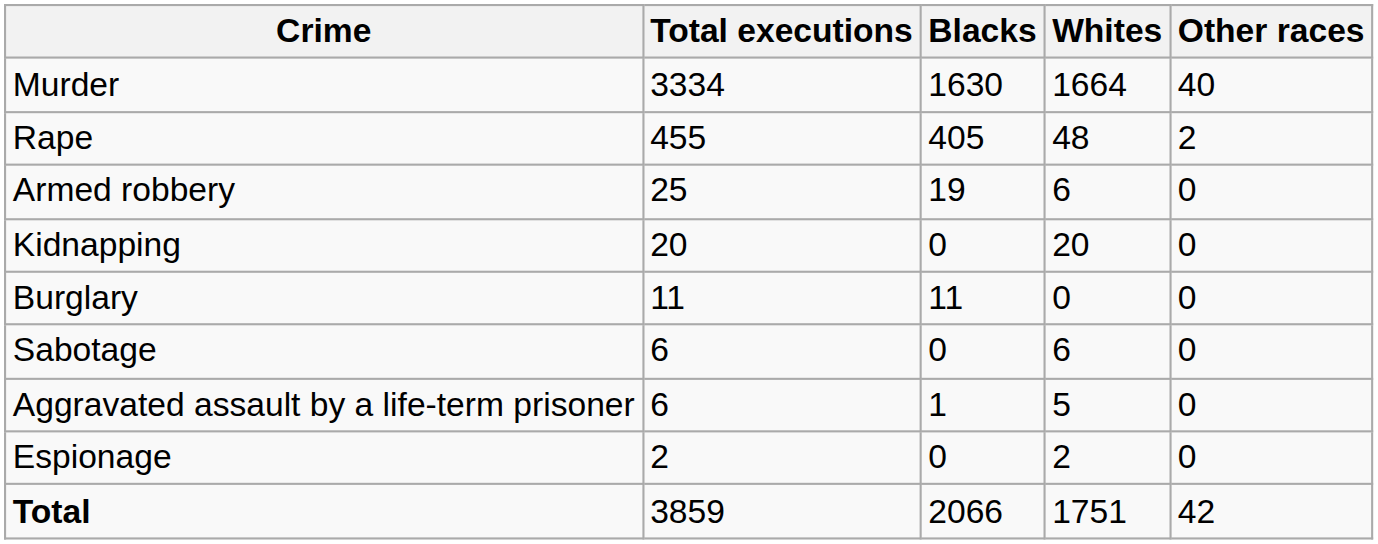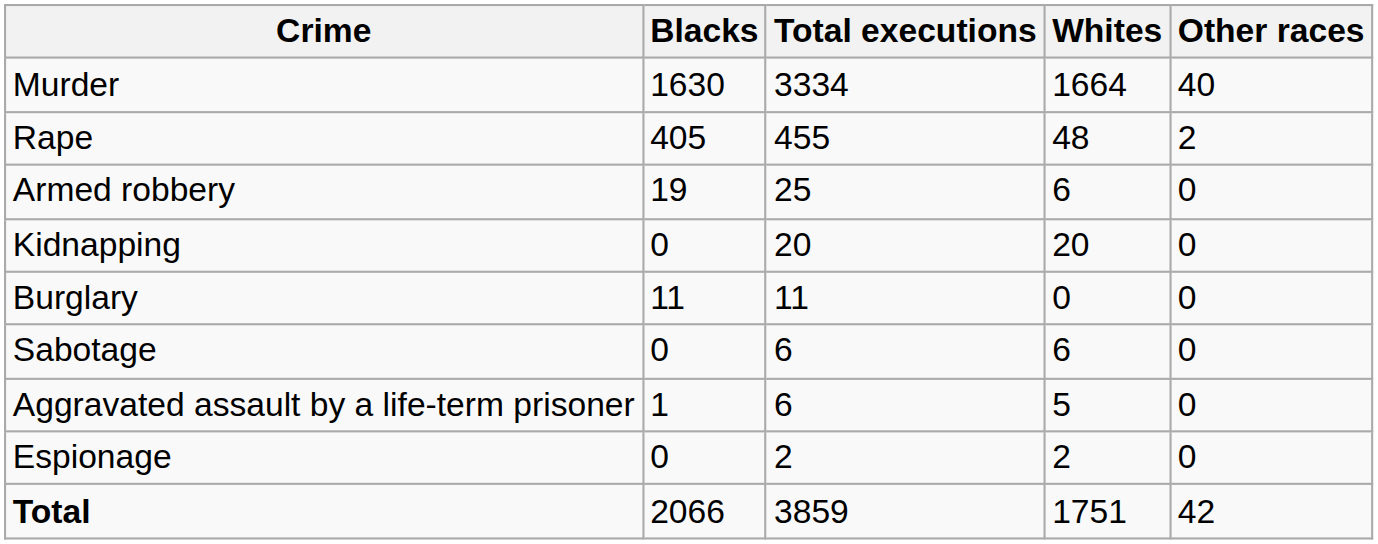columns swapped: Total executions <-> Blacks
